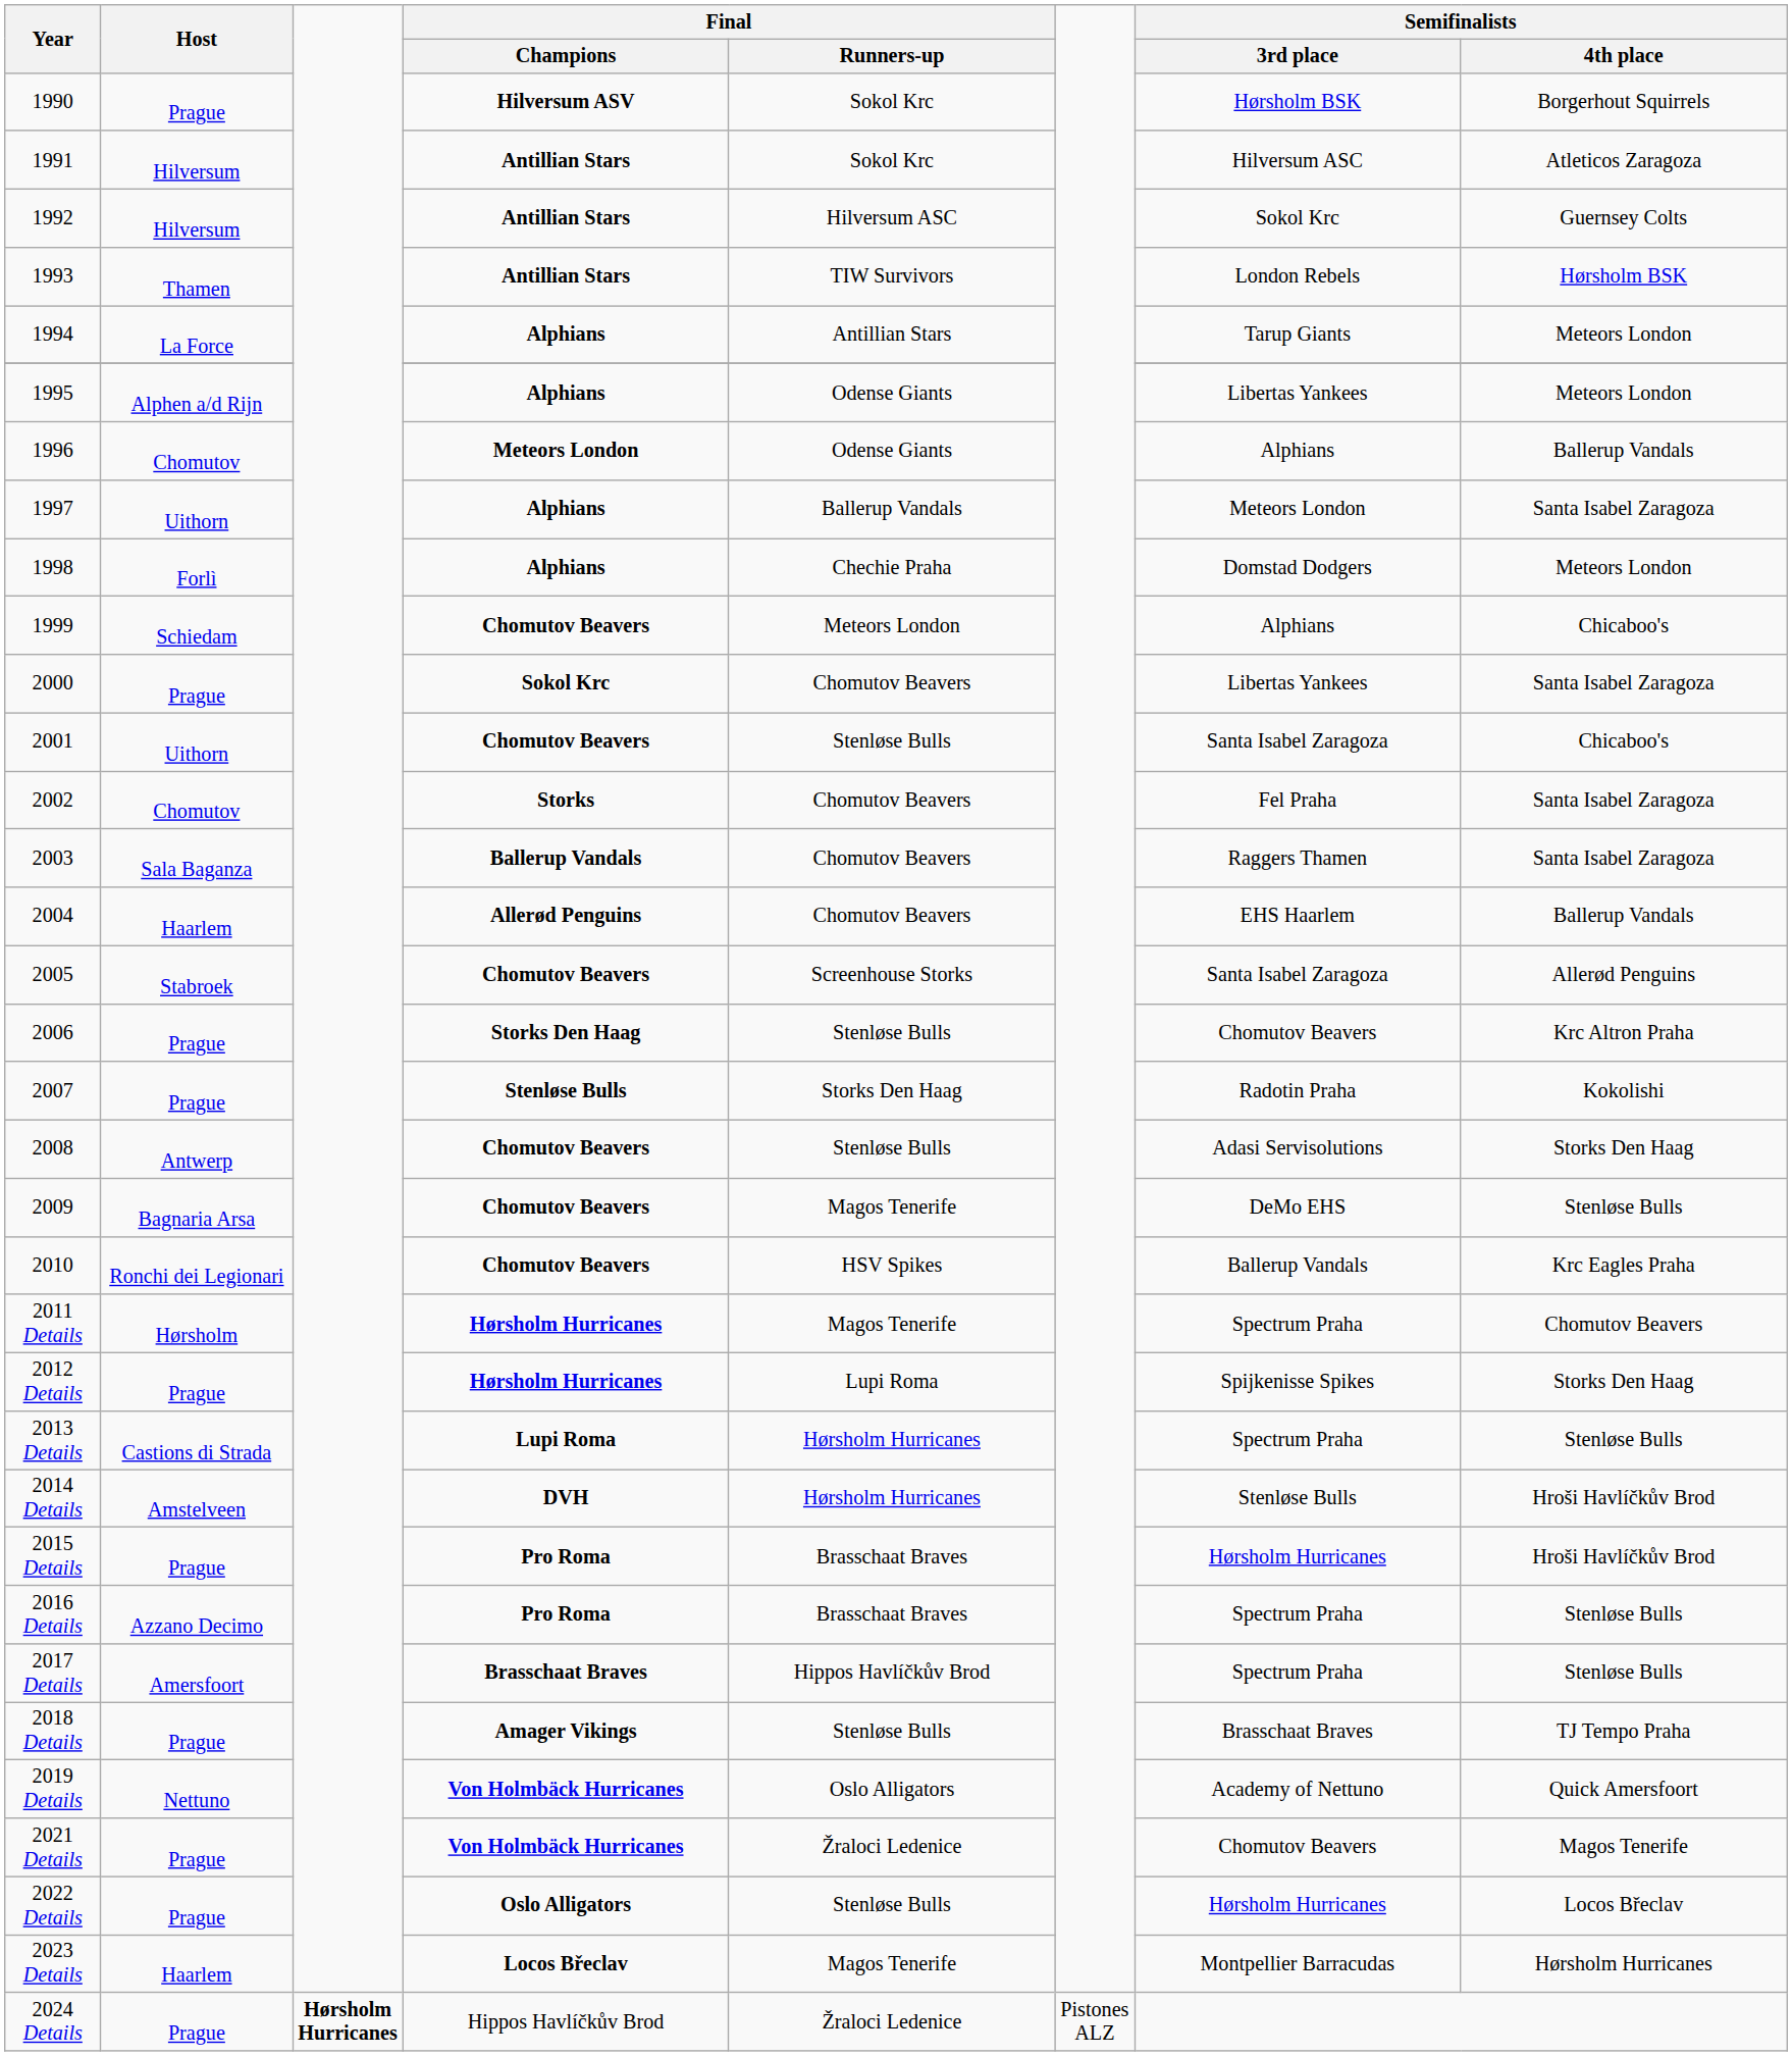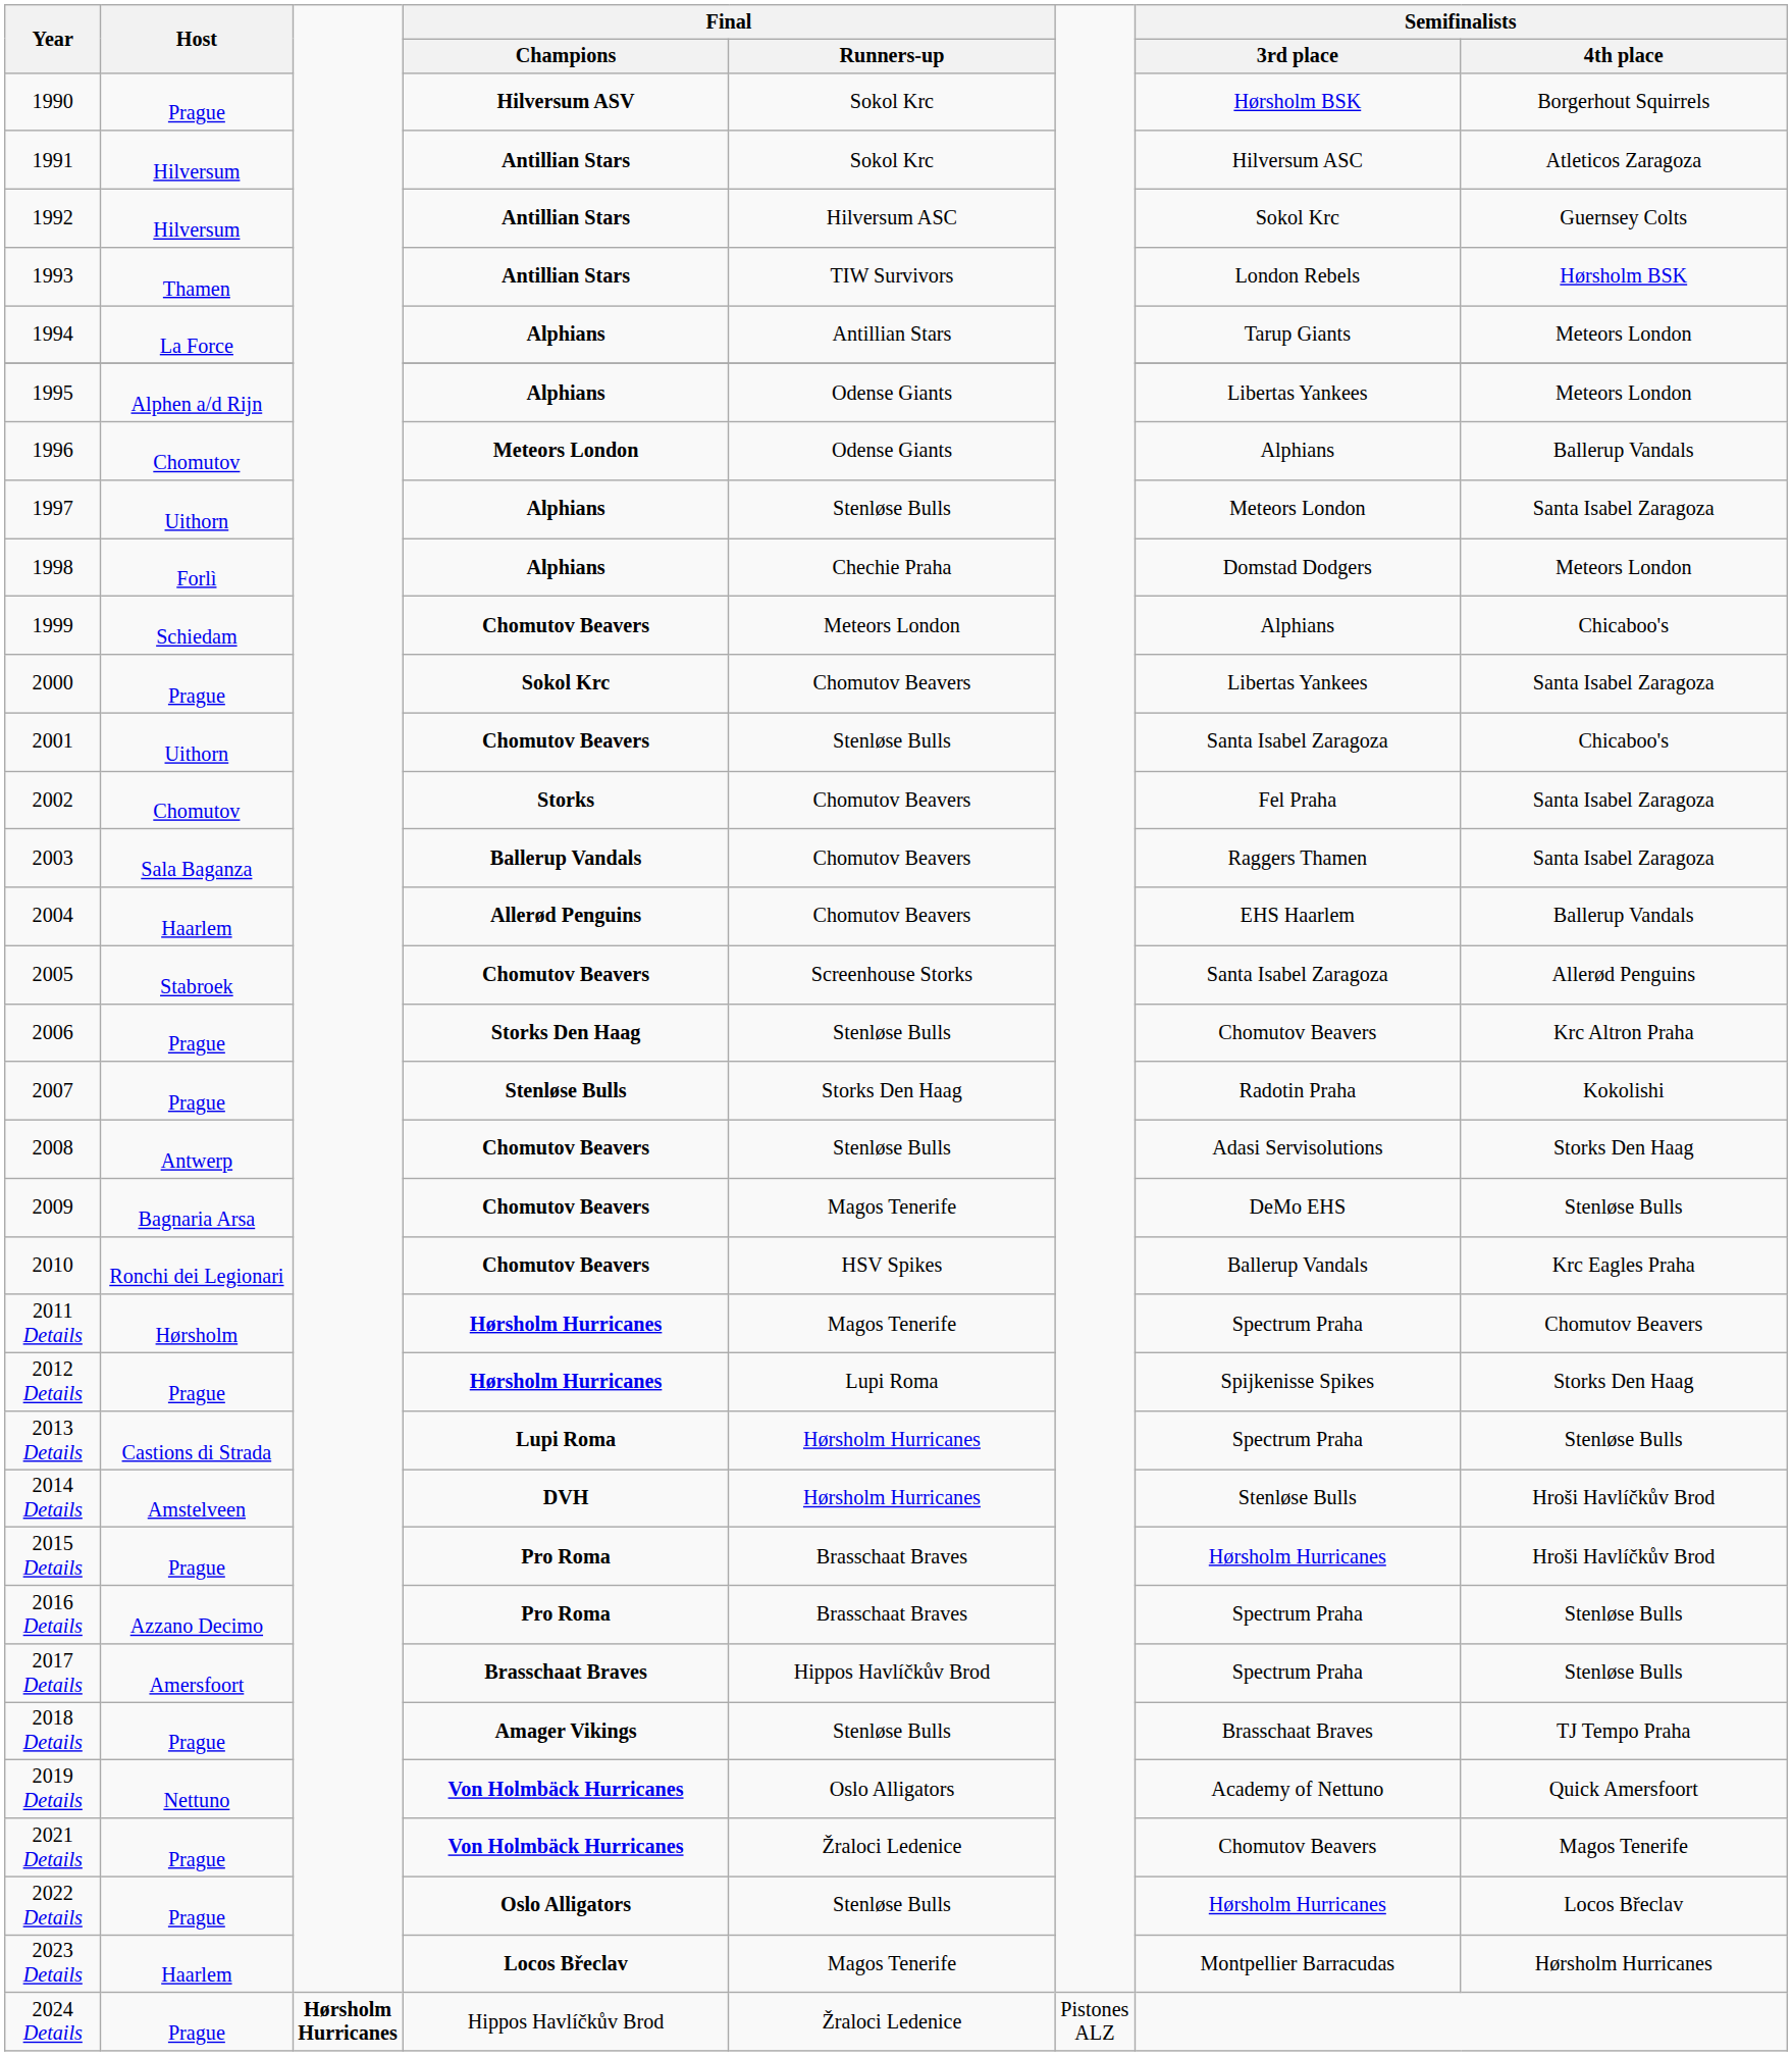1997 | Final / Runners-up: Ballerup Vandals -> Stenløse Bulls
